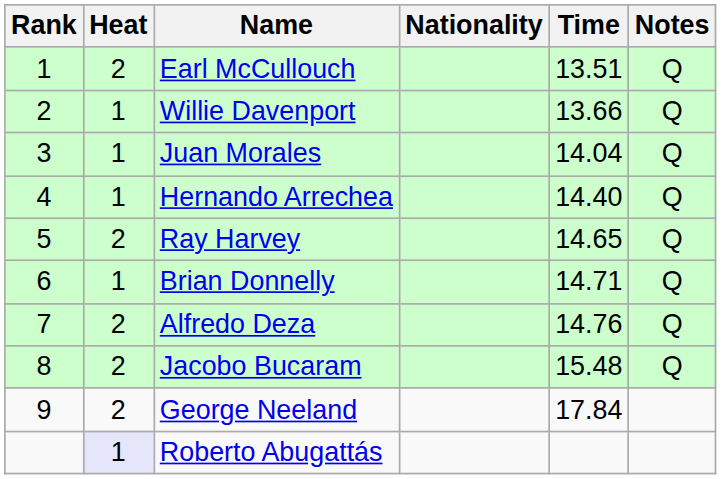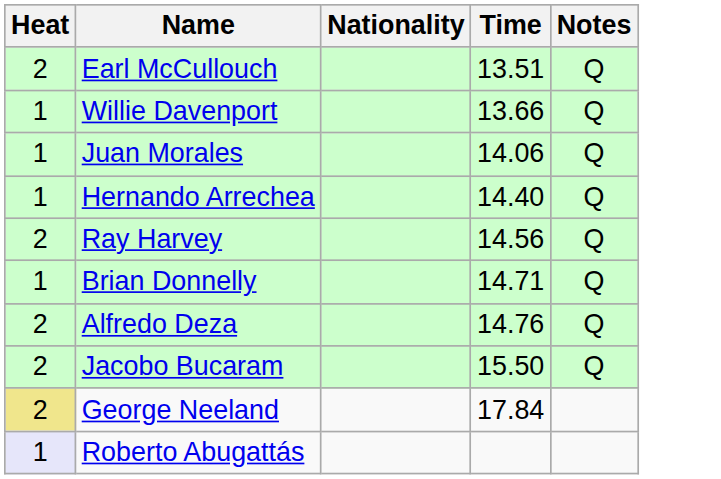- column: Rank | 1 | 2 | 3 | 4 | 5 | 6 | 7 | 8 | 9
Juan Morales | Time: 14.04 -> 14.06
Ray Harvey | Time: 14.65 -> 14.56
Jacobo Bucaram | Time: 15.48 -> 15.50
George Neeland | Heat: no background -> khaki background
